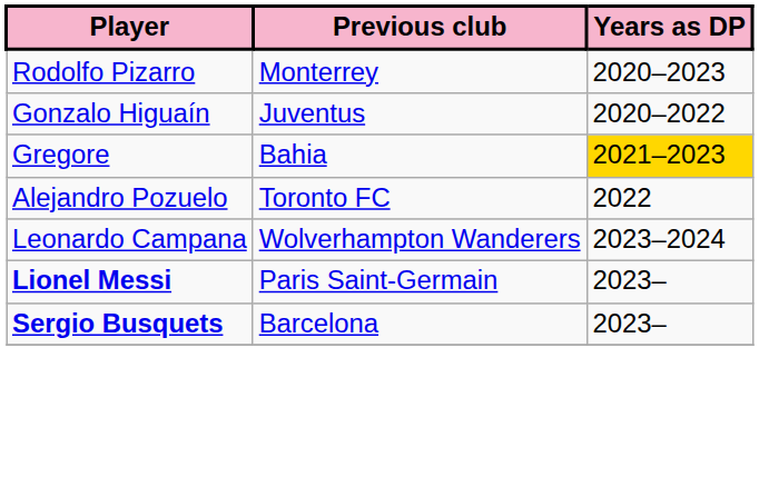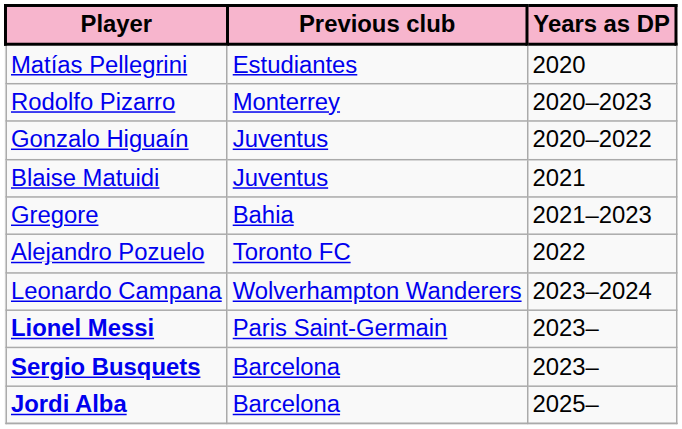+ row: Matías Pellegrini | Estudiantes | 2020
+ row: Blaise Matuidi | Juventus | 2021
Gregore | Years as DP: gold background -> no background
+ row: Jordi Alba | Barcelona | 2025–
